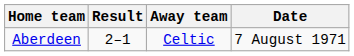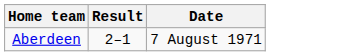- column: Away team | Celtic
